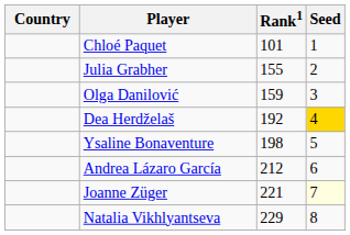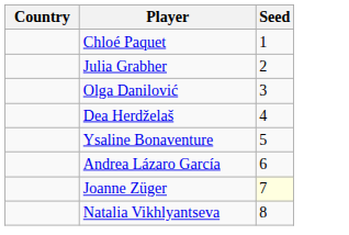- column: Rank1 | 101 | 155 | 159 | 192 | 198 | 212 | 221 | 229
Dea Herdželaš | Seed: gold background -> no background
